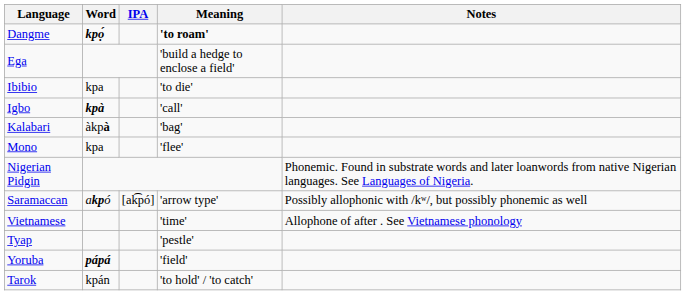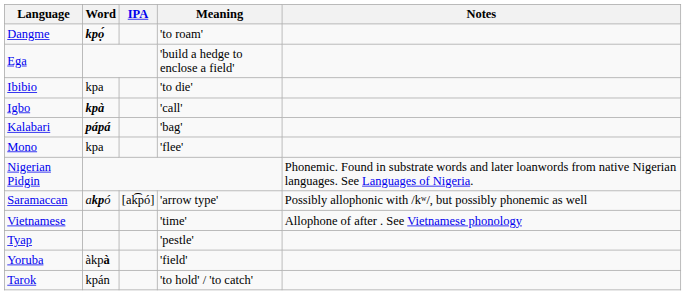Dangme | Meaning: bold -> normal
Kalabari | Word: àkpà -> pápá
Yoruba | Word: pápá -> àkpà
